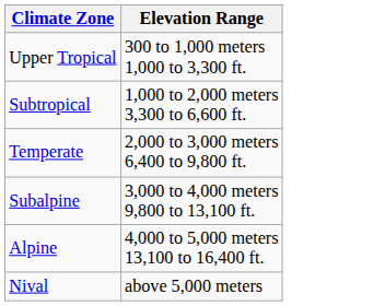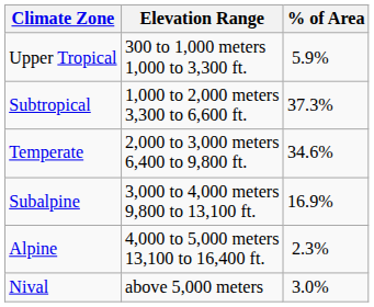+ column: % of Area | 5.9% | 37.3% | 34.6% | 16.9% | 2.3% | 3.0%
